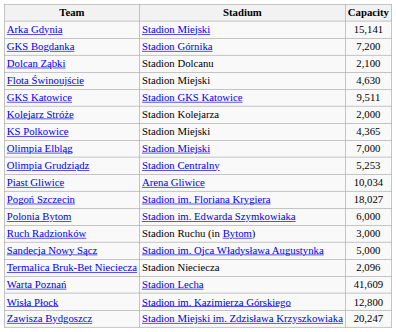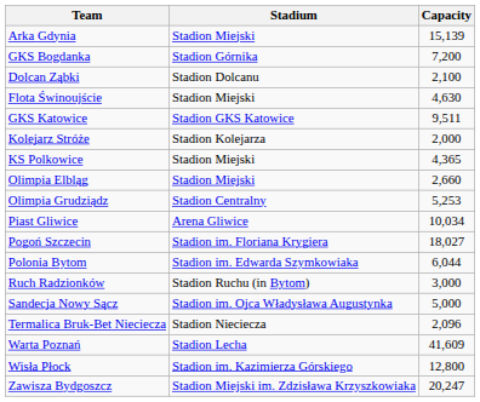Arka Gdynia | Capacity: 15,141 -> 15,139
Olimpia Elbląg | Capacity: 7,000 -> 2,660
Polonia Bytom | Capacity: 6,000 -> 6,044
